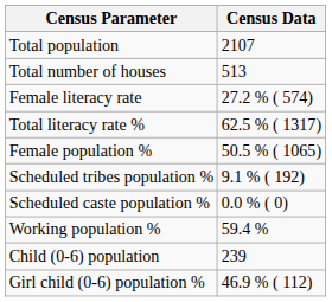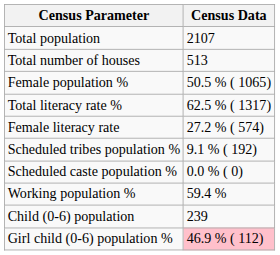rows swapped: Female population % <-> Female literacy rate
Girl child (0-6) population % | Census Data: no background -> pink background
